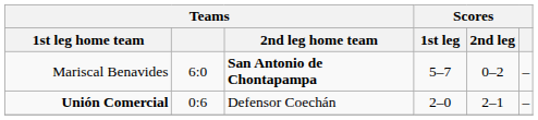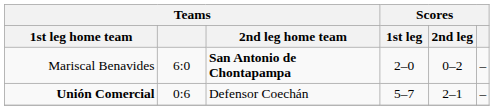Mariscal Benavides | Scores / 1st leg: 5–7 -> 2–0
Unión Comercial | Scores / 1st leg: 2–0 -> 5–7
